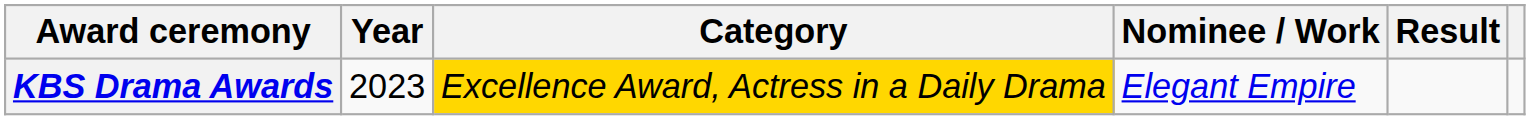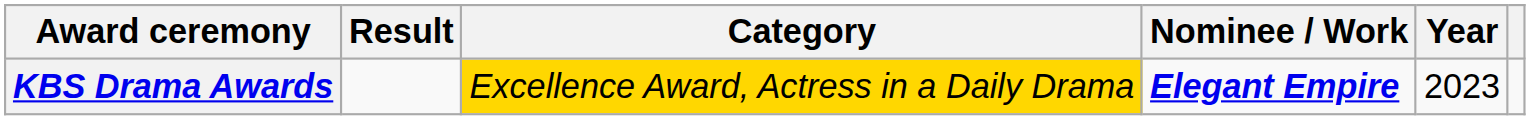columns swapped: Year <-> Result
KBS Drama Awards | Nominee / Work: normal -> bold
